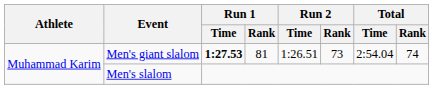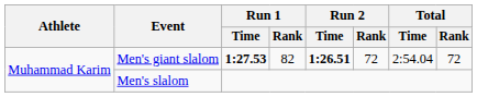Men's giant slalom | Run 1 / Rank: 81 -> 82
Men's giant slalom | Run 2 / Time: normal -> bold
Men's giant slalom | Run 2 / Rank: 73 -> 72
Men's giant slalom | Total / Rank: 74 -> 72
